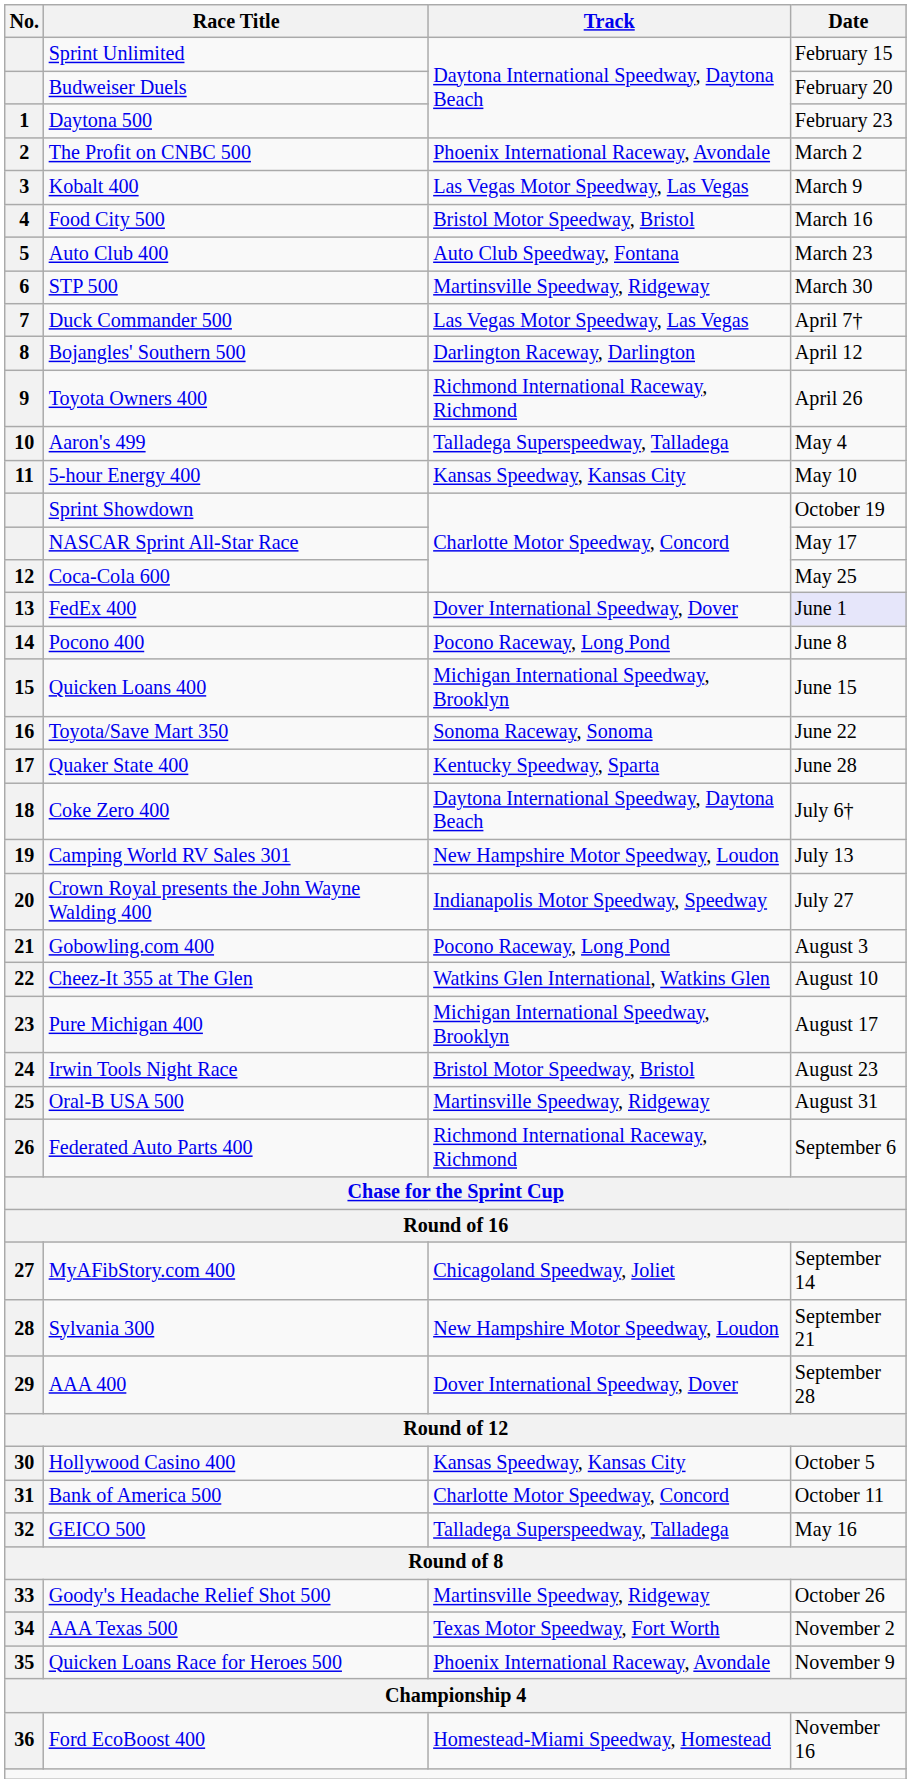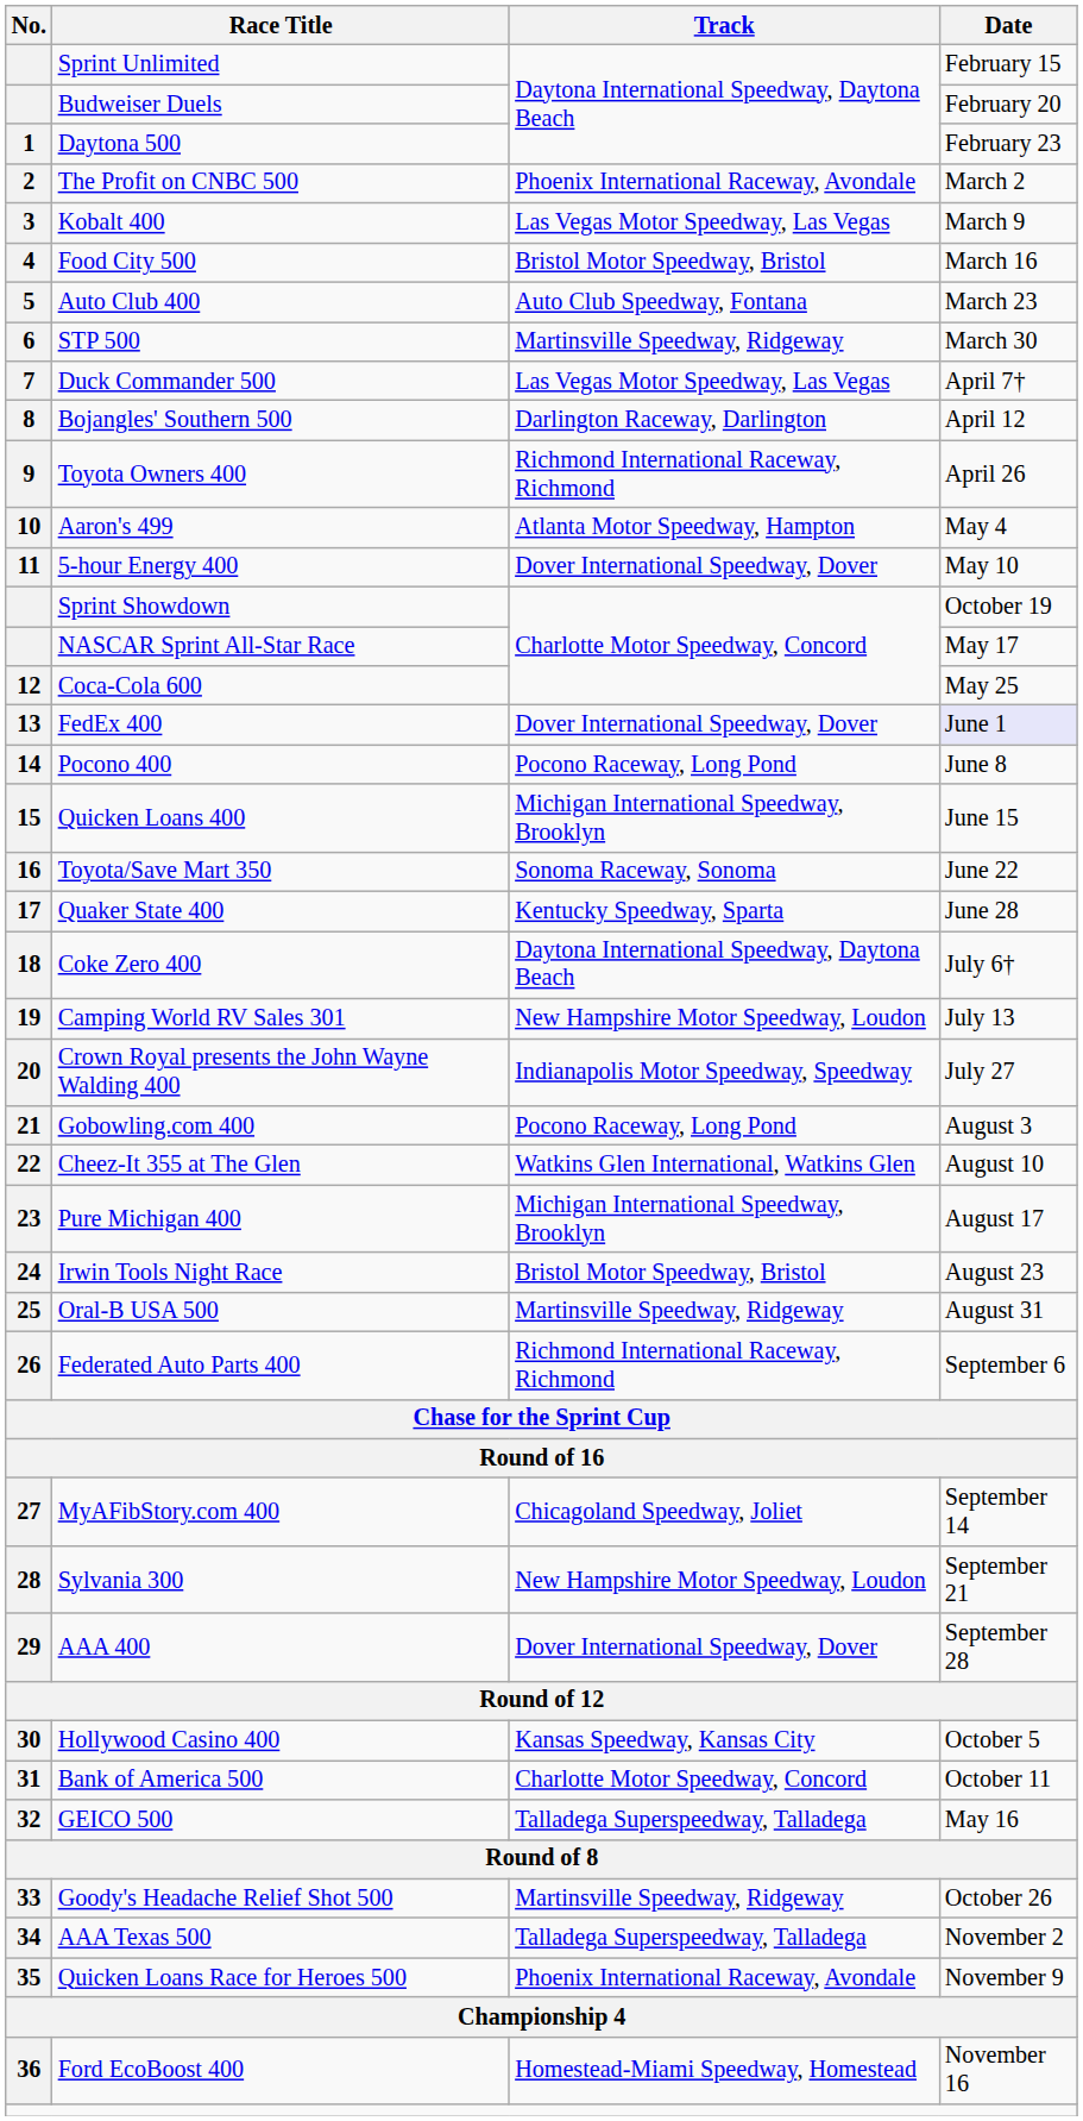Aaron's 499 | Track: Talladega Superspeedway, Talladega -> Atlanta Motor Speedway, Hampton
5-hour Energy 400 | Track: Kansas Speedway, Kansas City -> Dover International Speedway, Dover
AAA Texas 500 | Track: Texas Motor Speedway, Fort Worth -> Talladega Superspeedway, Talladega
